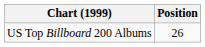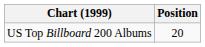US Top Billboard 200 Albums | Position: 26 -> 20
